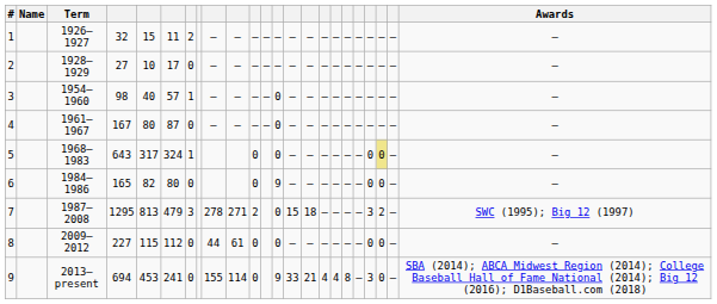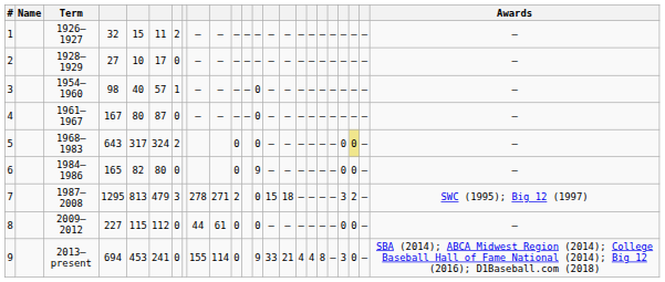5 | column 7: 1 -> 2
